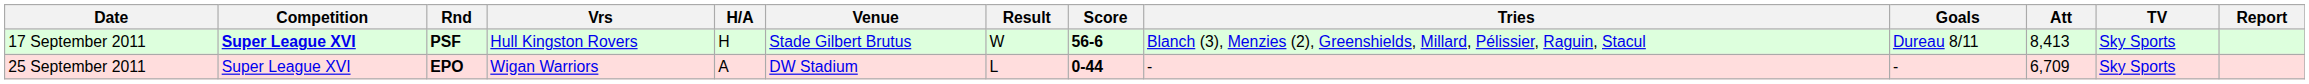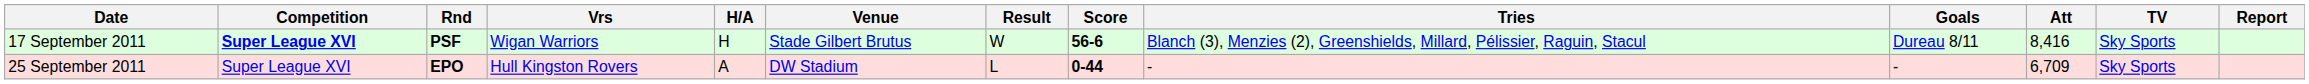17 September 2011 | Vrs: Hull Kingston Rovers -> Wigan Warriors
17 September 2011 | Att: 8,413 -> 8,416
25 September 2011 | Vrs: Wigan Warriors -> Hull Kingston Rovers
